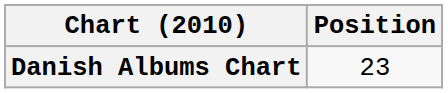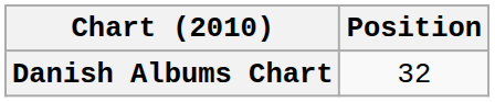Danish Albums Chart | Position: 23 -> 32
